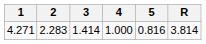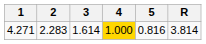4.271 | 3: 1.414 -> 1.614
4.271 | 4: no background -> gold background
